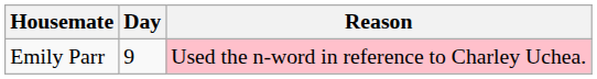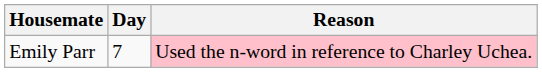Emily Parr | Day: 9 -> 7
